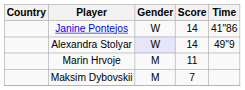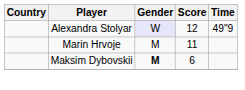- row: Janine Pontejos | W | 14 | 41"86
Alexandra Stolyar | Score: 14 -> 12
Maksim Dybovskii | Gender: normal -> bold
Maksim Dybovskii | Score: 7 -> 6
